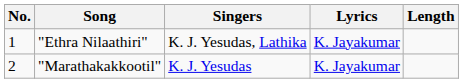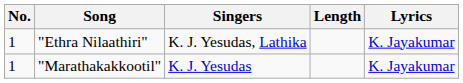columns swapped: Lyrics <-> Length
"Marathakakkootil" | No.: 2 -> 1
